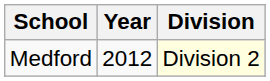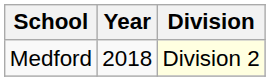Medford | Year: 2012 -> 2018
